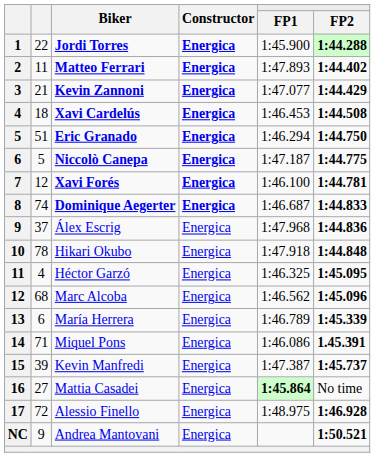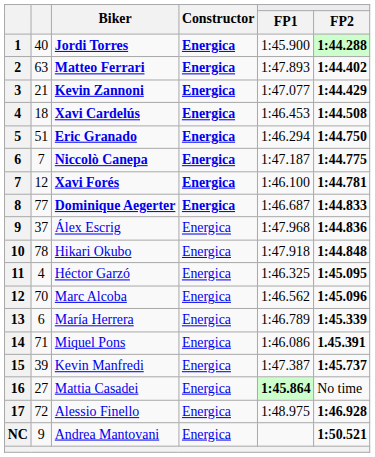Jordi Torres | column 2: 22 -> 40
Matteo Ferrari | column 2: 11 -> 63
Niccolò Canepa | column 2: 5 -> 7
Dominique Aegerter | column 2: 74 -> 77
Marc Alcoba | column 2: 68 -> 70
